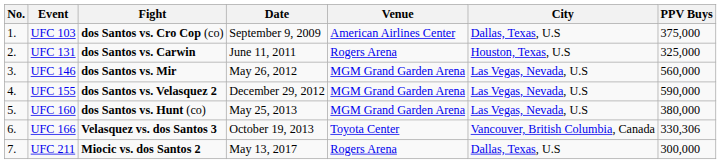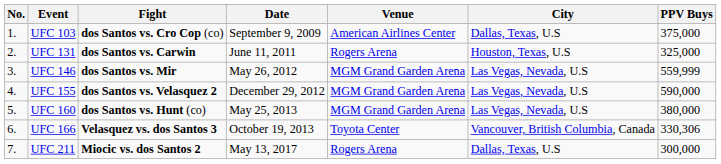UFC 146 | PPV Buys: 560,000 -> 559,999
